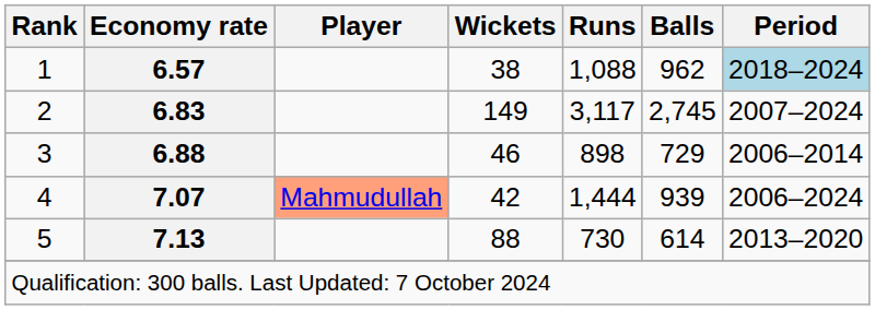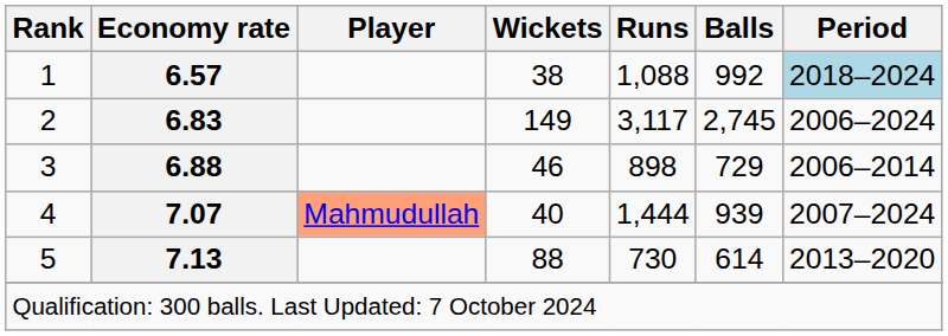1 | Balls: 962 -> 992
2 | Period: 2007–2024 -> 2006–2024
4 | Wickets: 42 -> 40
4 | Period: 2006–2024 -> 2007–2024
